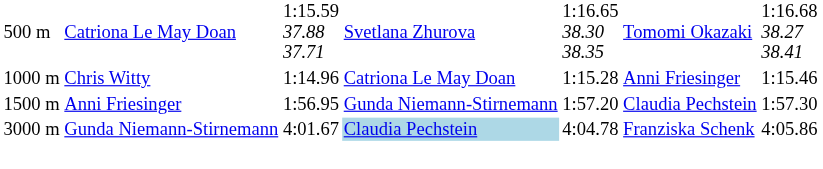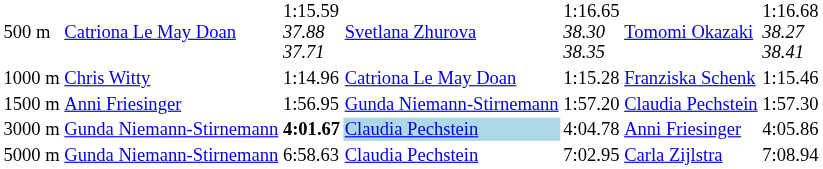1000 m | column 6: Anni Friesinger -> Franziska Schenk
3000 m | column 3: normal -> bold
3000 m | column 6: Franziska Schenk -> Anni Friesinger
+ row: 5000 m | Gunda Niemann-Stirnemann | 6:58.63 | Claudia Pechstein | 7:02.95 | Carla Zijlstra | 7:08.94
